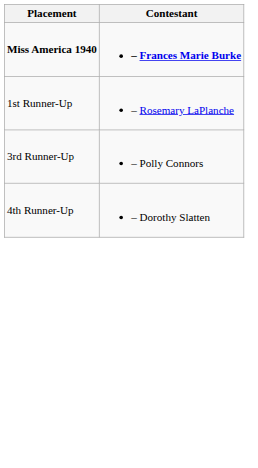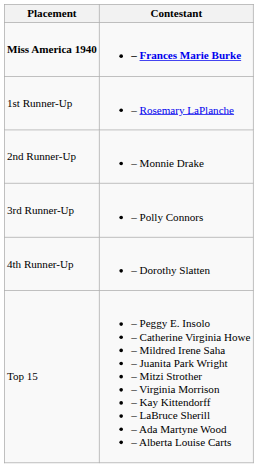+ row: 2nd Runner-Up | – Monnie Drake
+ row: Top 15 | – Peggy E. Insolo – Catherine Virginia Howe – Mildred Irene Saha – Juanita Park Wright – Mitzi Strother – Virginia Morrison – Kay Kittendorff – LaBruce Sherill – Ada Martyne Wood – Alberta Louise Carts
